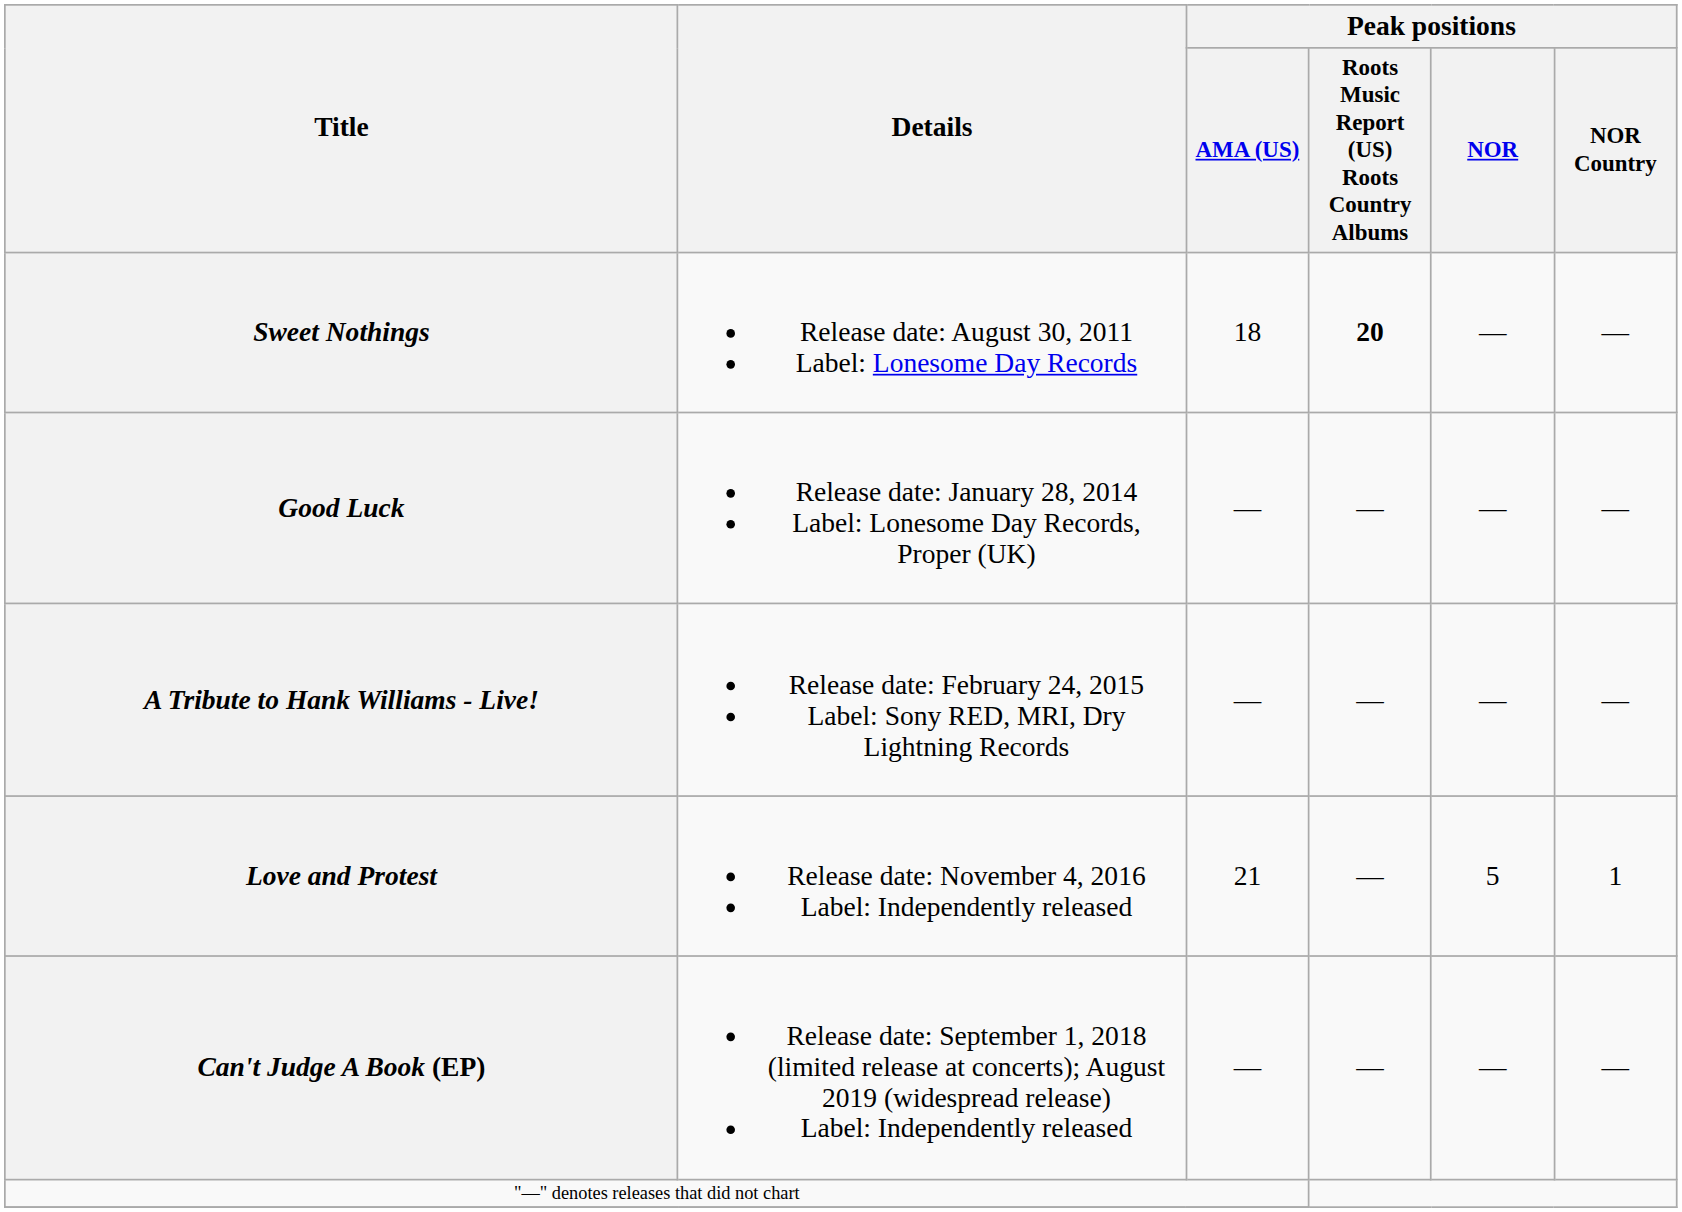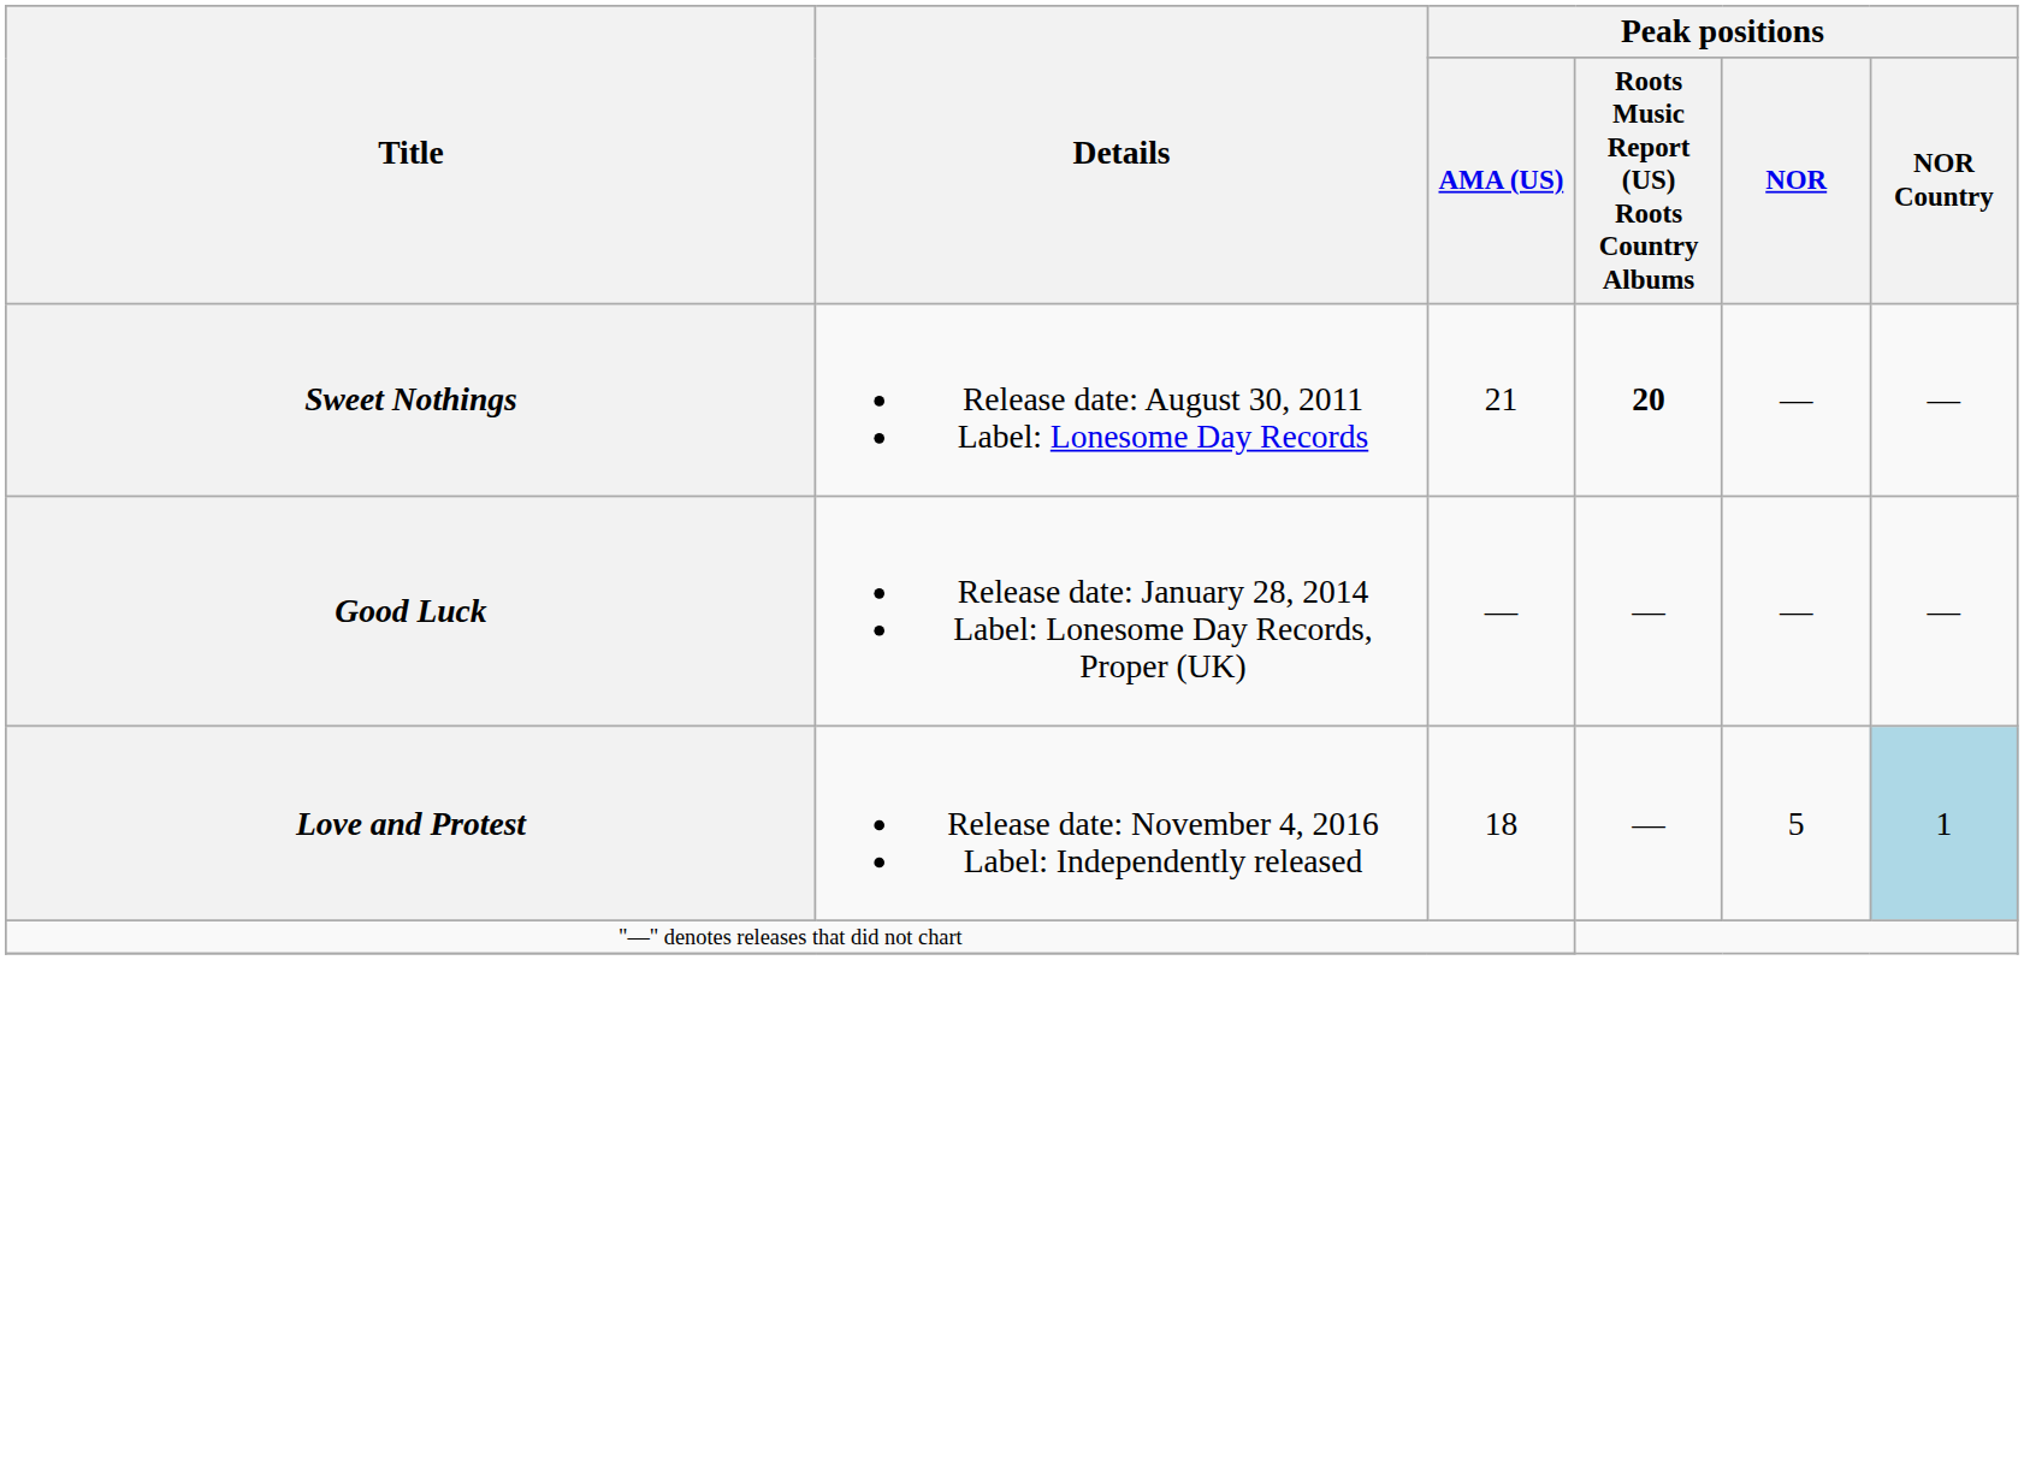Sweet Nothings | Peak positions / AMA (US): 18 -> 21
- row: A Tribute to Hank Williams - Live! | Release date: February 24, 2015 Label: Sony RED, MRI, Dry Lightning Records | — | — | — | —
Love and Protest | Peak positions / AMA (US): 21 -> 18
Love and Protest | Peak positions / NOR Country: no background -> lightblue background
- row: Can't Judge A Book (EP) | Release date: September 1, 2018 (limited release at concerts); August 2019 (widespread release) Label: Independently released | — | — | — | —
